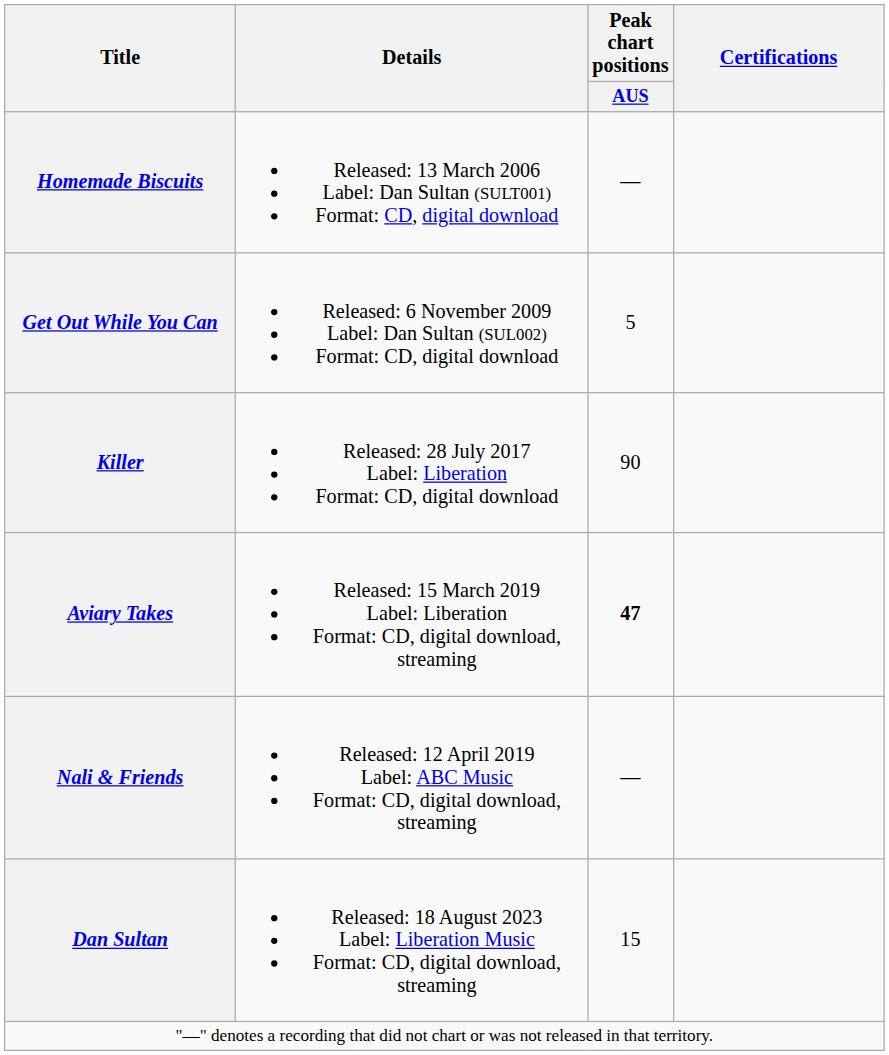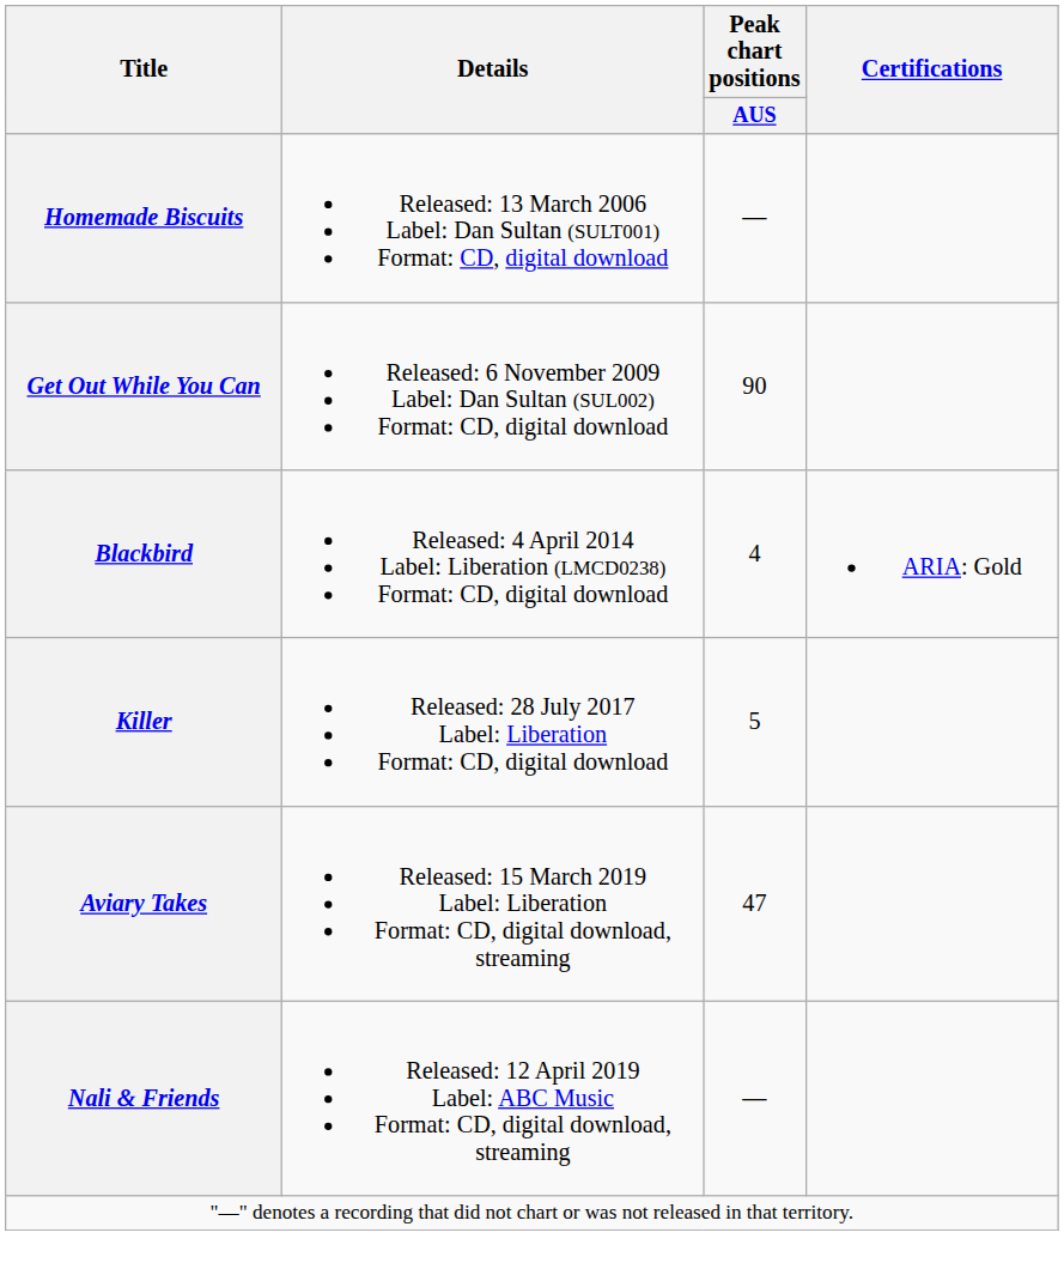Get Out While You Can | Peak chart positions / AUS: 5 -> 90
+ row: Blackbird | Released: 4 April 2014 Label: Liberation (LMCD0238) Format: CD, digital download | 4 | ARIA: Gold
Killer | Peak chart positions / AUS: 90 -> 5
Aviary Takes | Peak chart positions / AUS: bold -> normal
- row: Dan Sultan | Released: 18 August 2023 Label: Liberation Music Format: CD, digital download, streaming | 15
